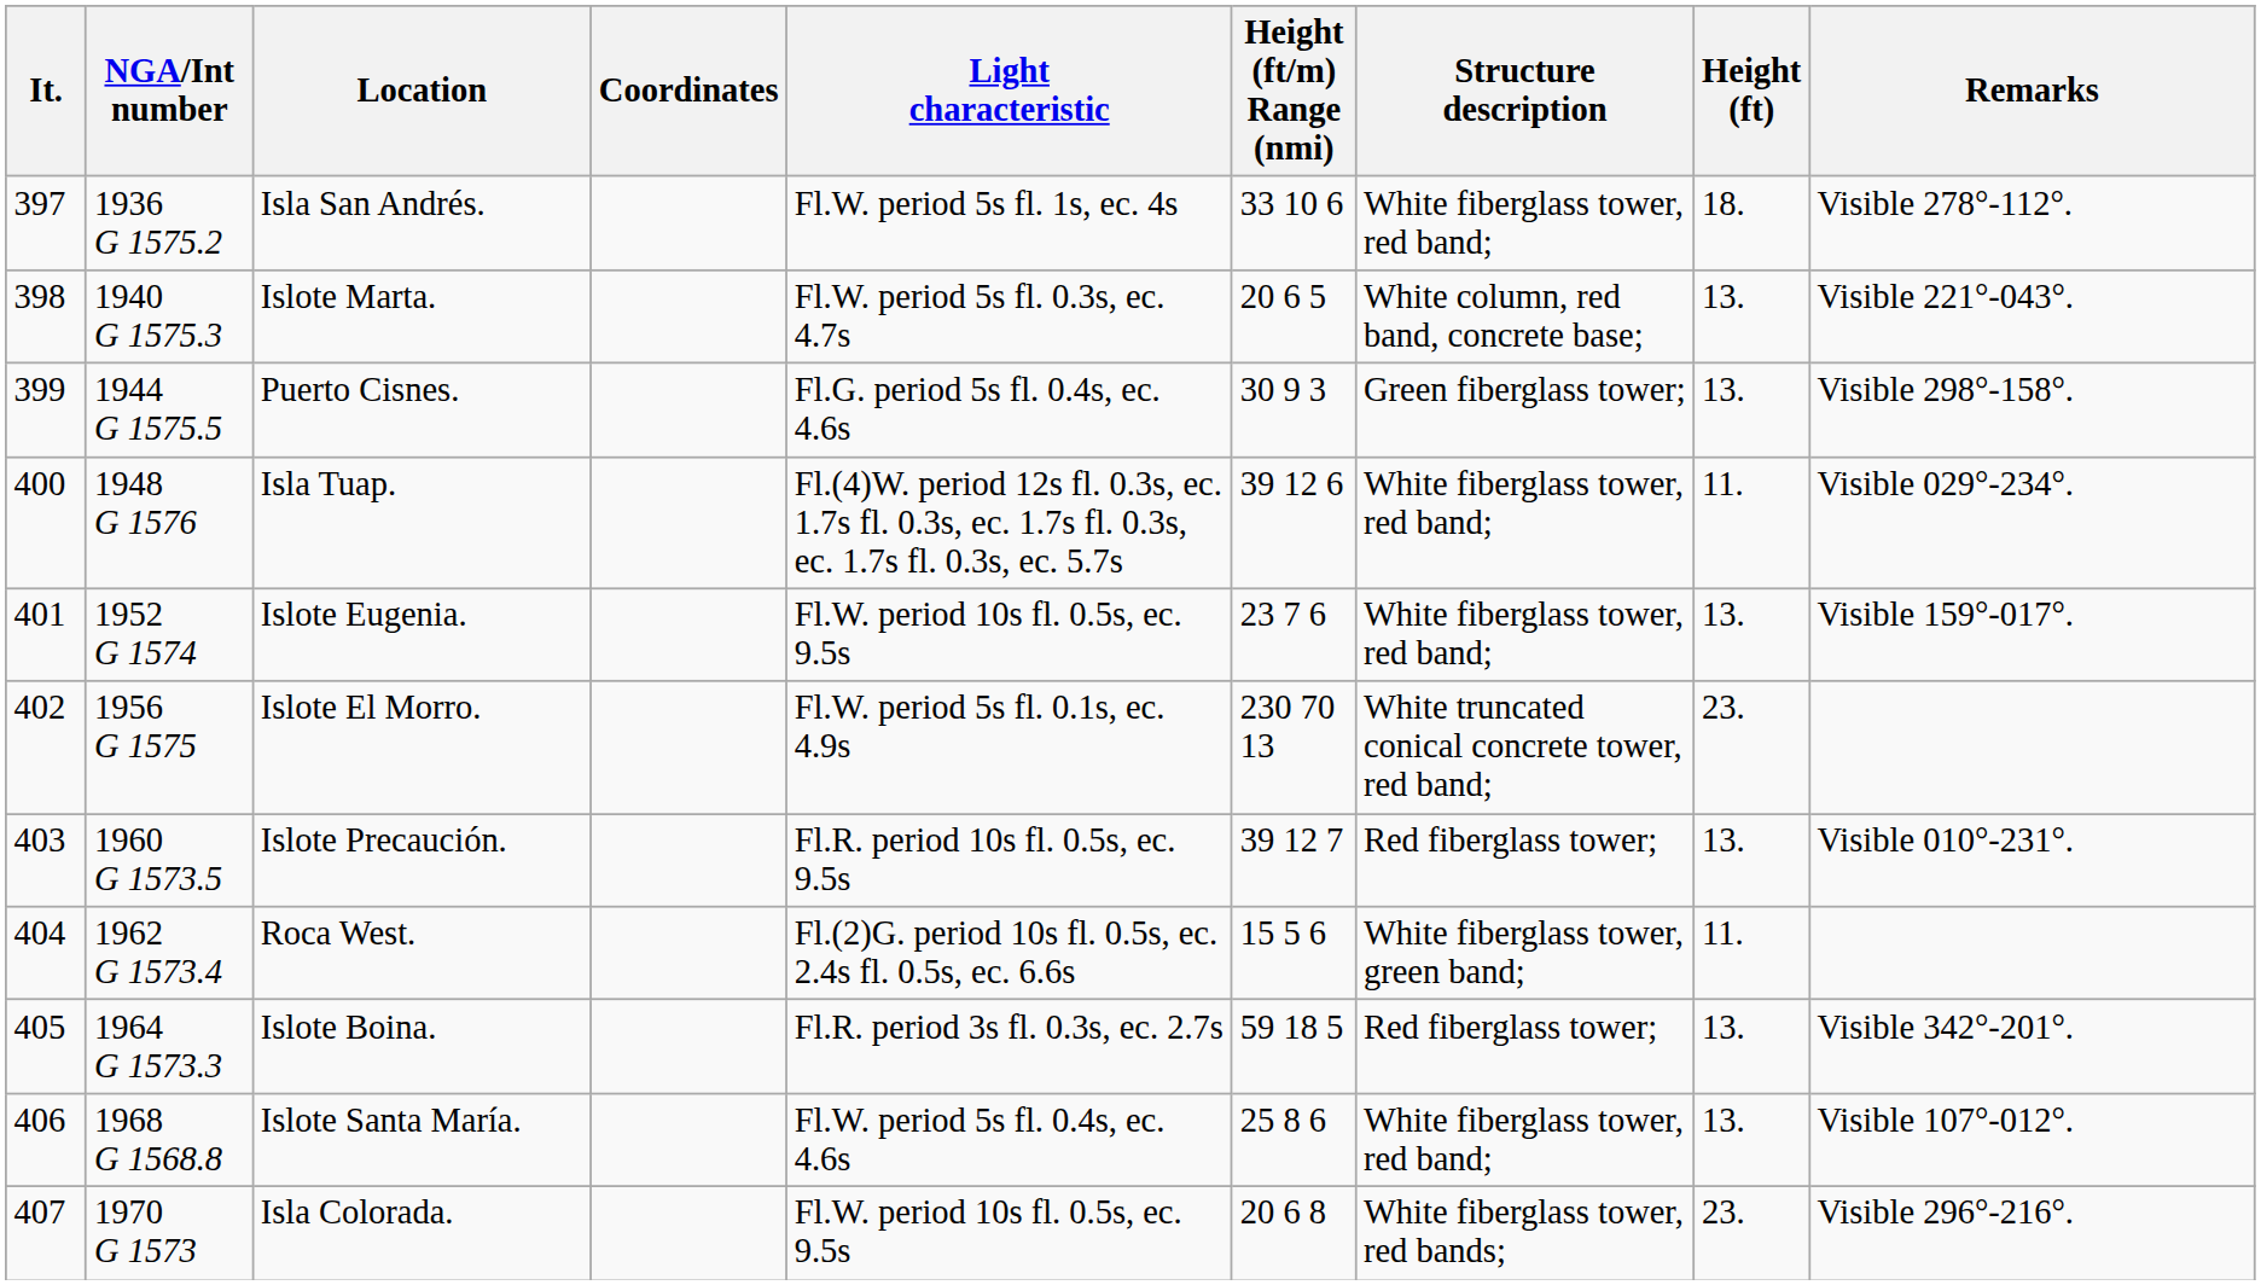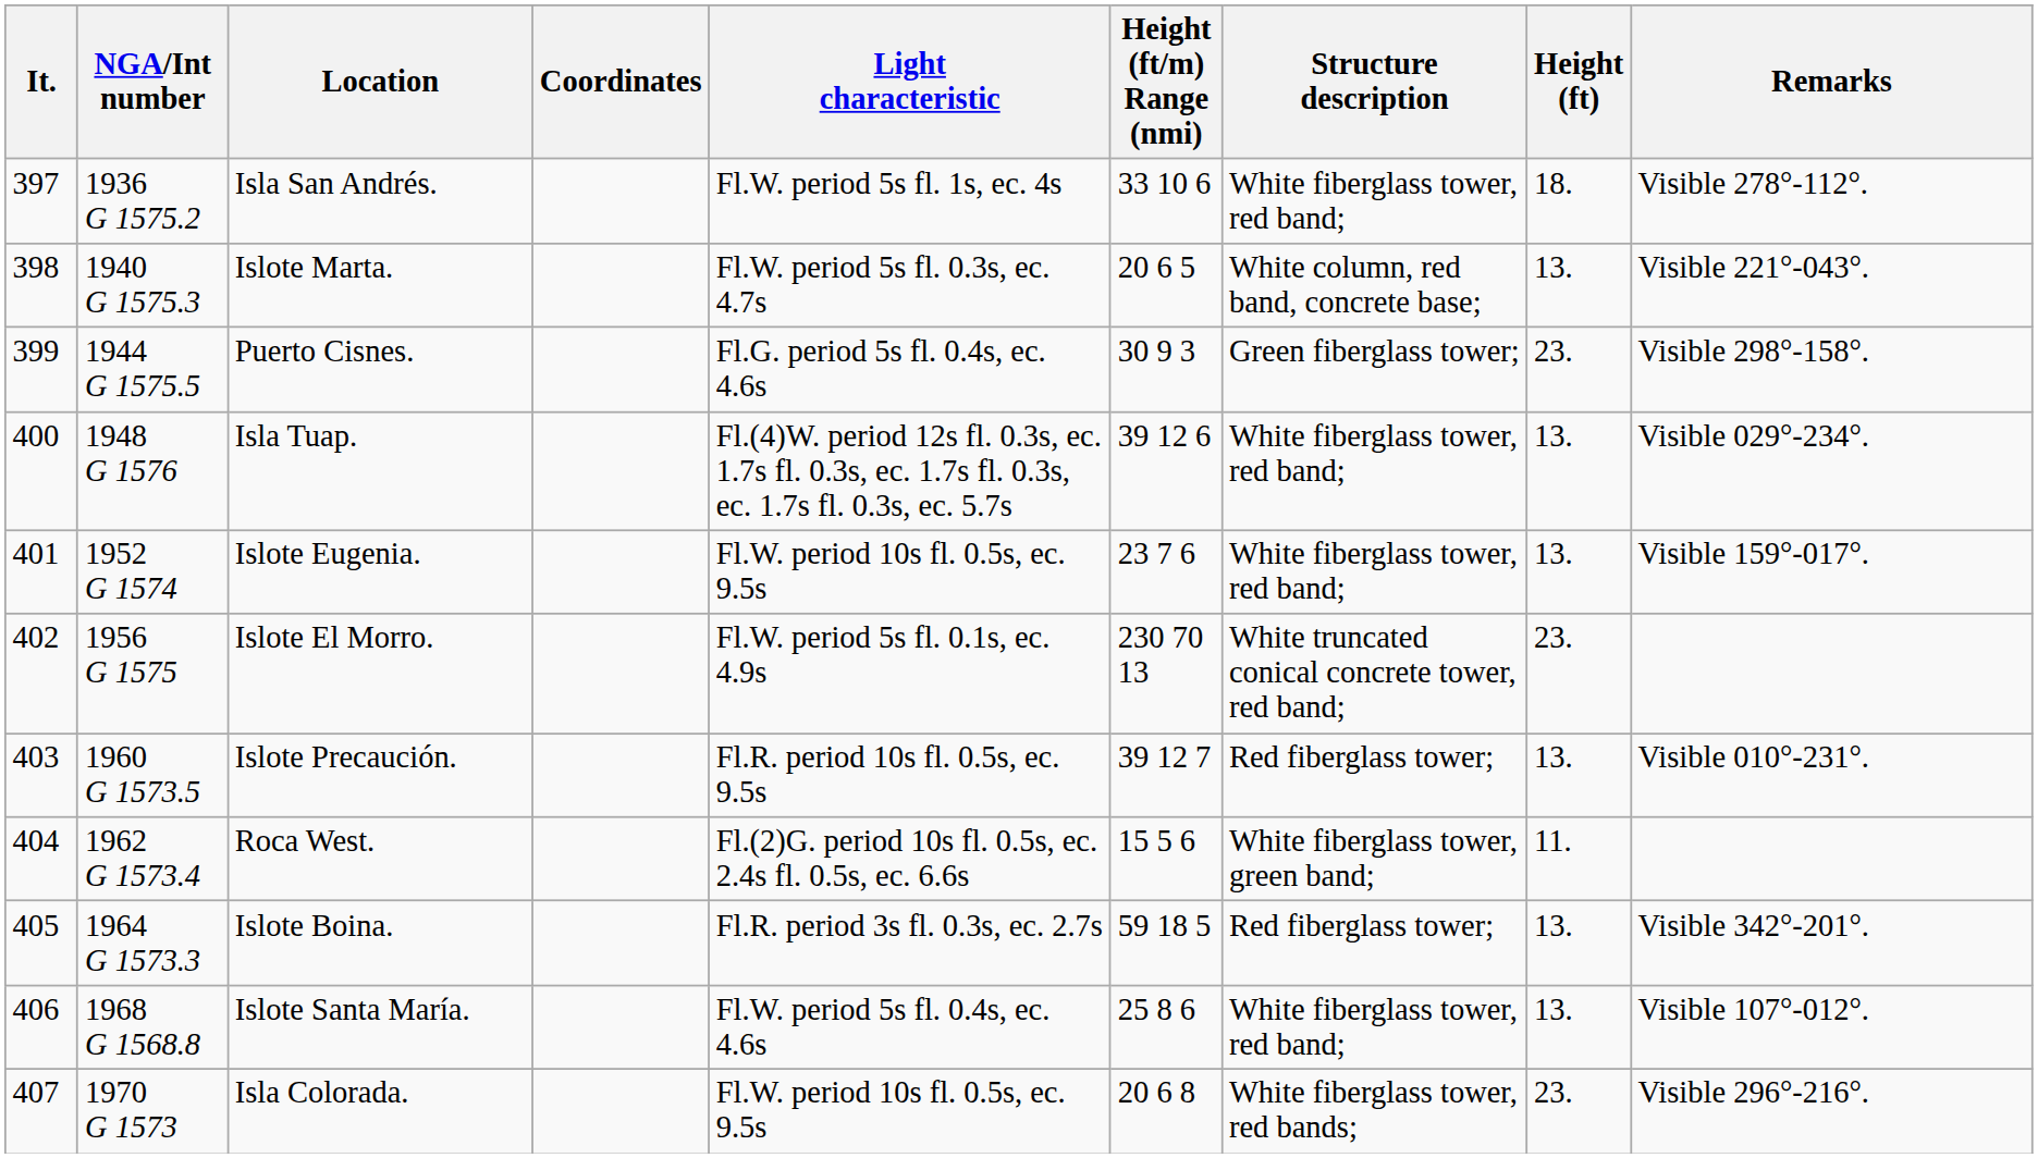Puerto Cisnes. | Height (ft): 13. -> 23.
Isla Tuap. | Height (ft): 11. -> 13.
